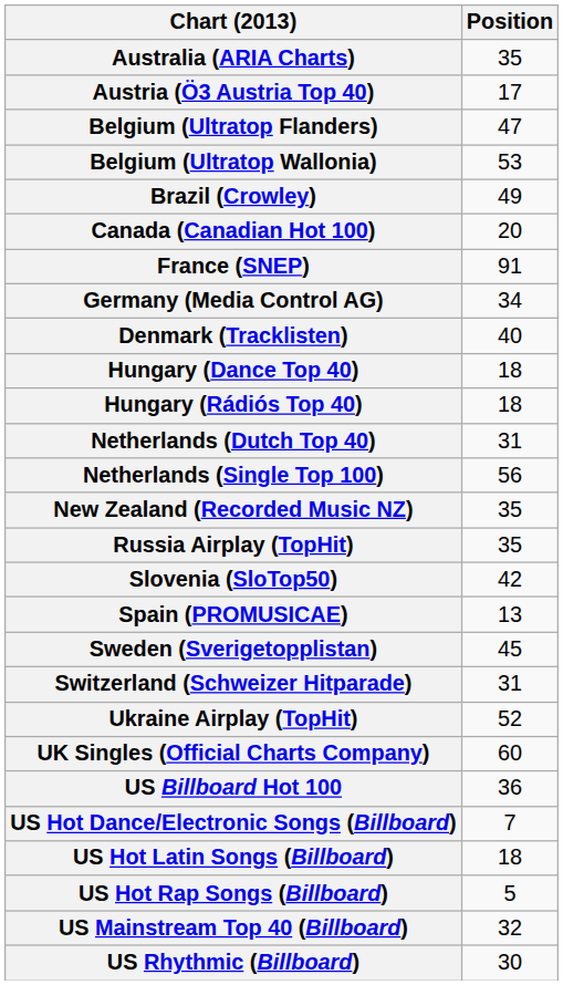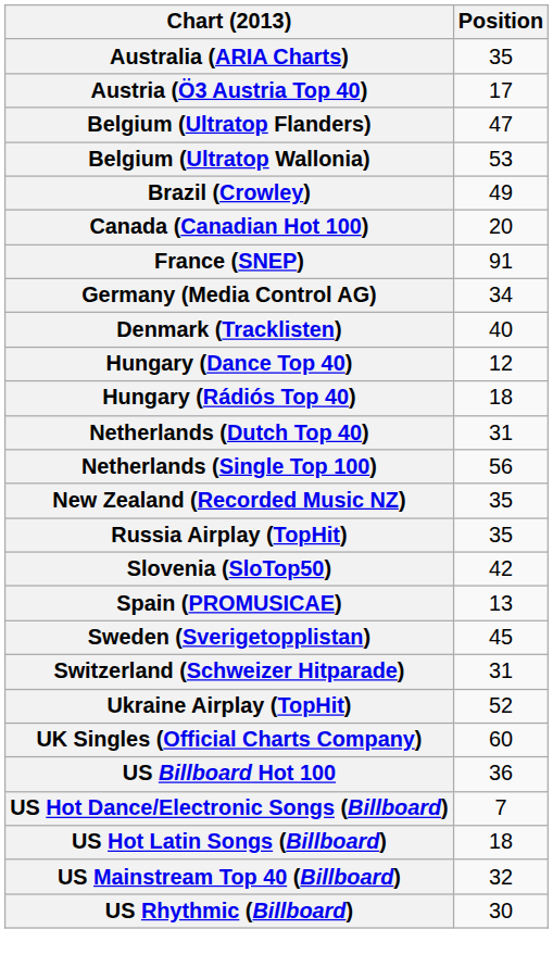Hungary (Dance Top 40) | Position: 18 -> 12
- row: US Hot Rap Songs (Billboard) | 5
